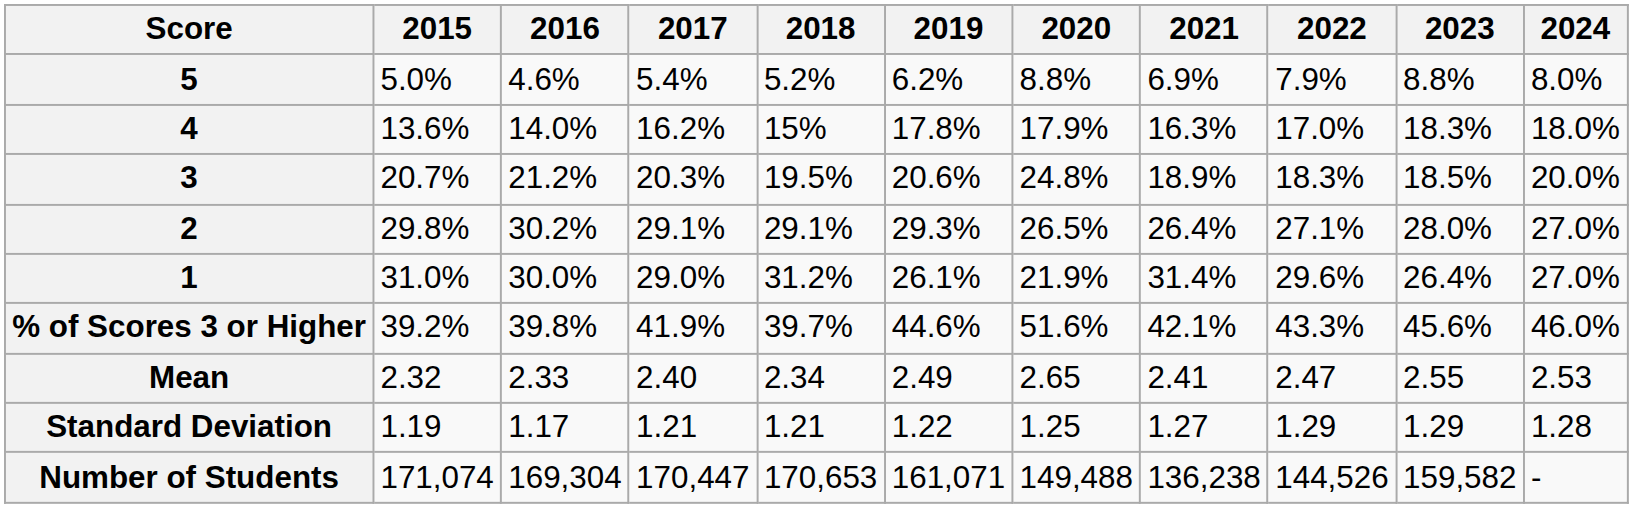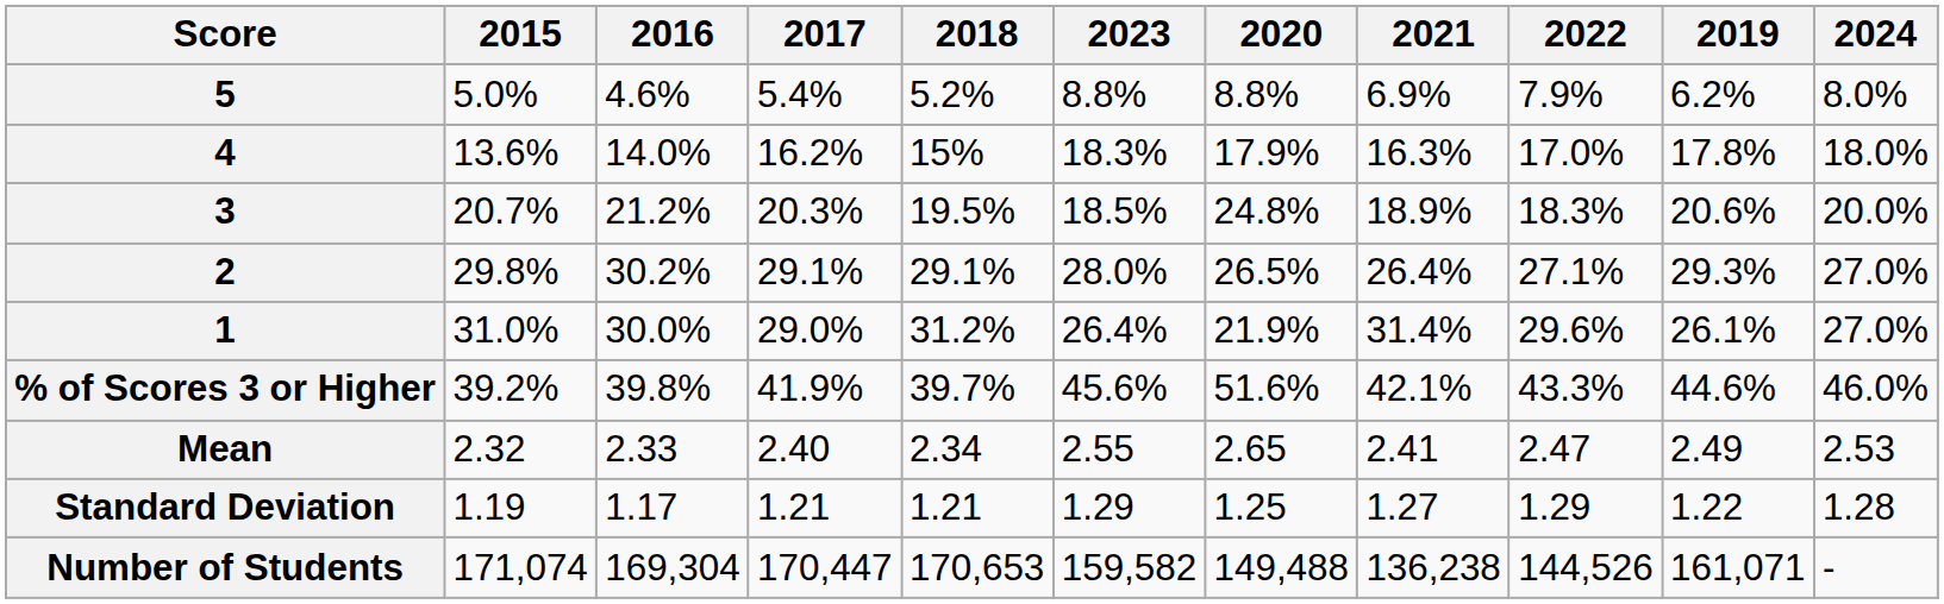columns swapped: 2019 <-> 2023
